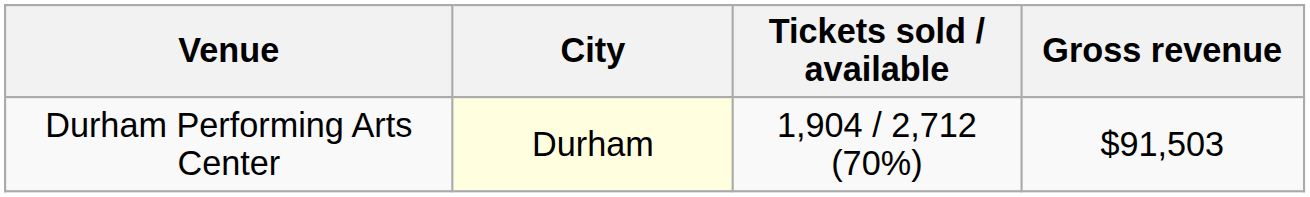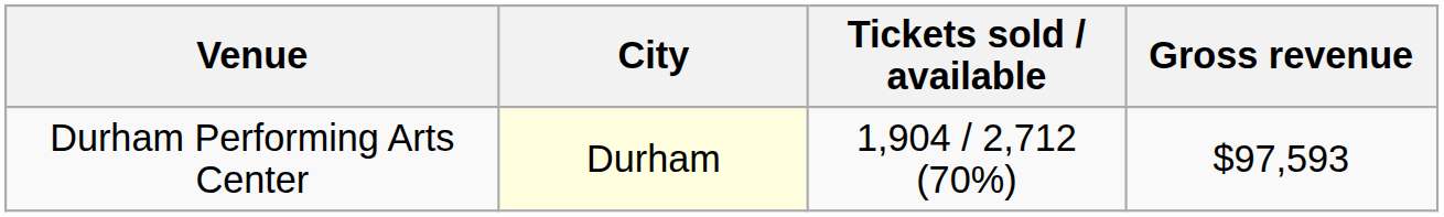Durham Performing Arts Center | Gross revenue: $91,503 -> $97,593
